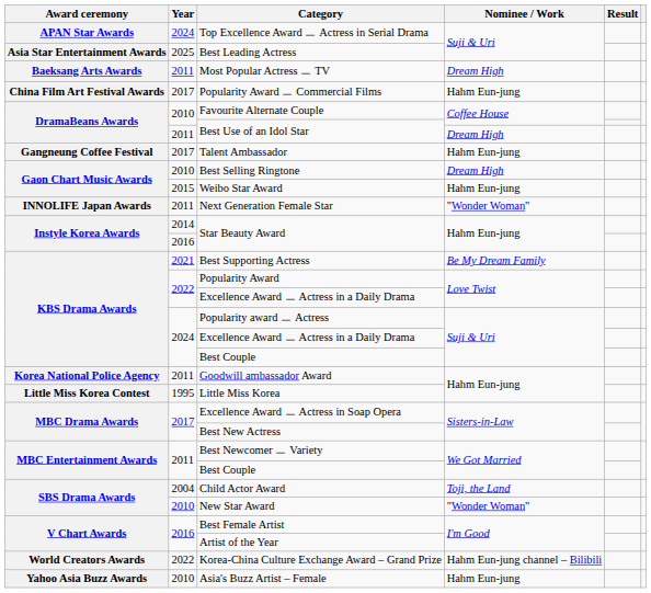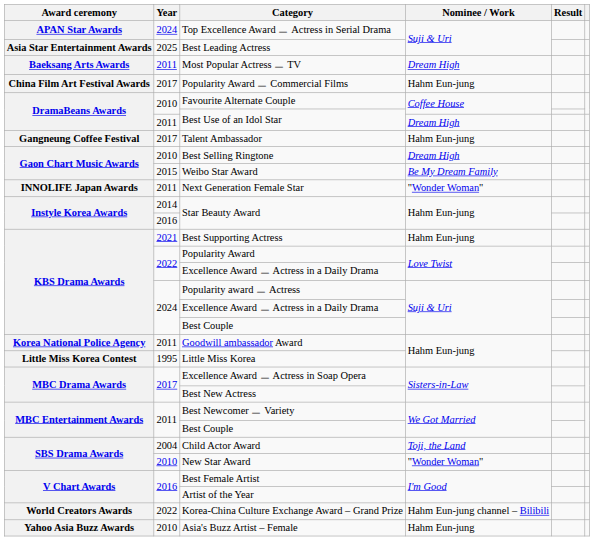Weibo Star Award | Nominee / Work: Hahm Eun-jung -> Be My Dream Family
Best Supporting Actress | Nominee / Work: Be My Dream Family -> Hahm Eun-jung
